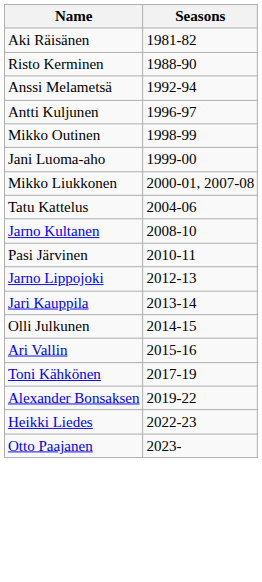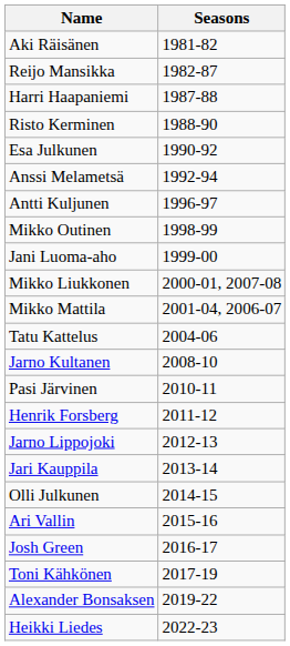+ row: Reijo Mansikka | 1982-87
+ row: Harri Haapaniemi | 1987-88
+ row: Esa Julkunen | 1990-92
+ row: Mikko Mattila | 2001-04, 2006-07
+ row: Henrik Forsberg | 2011-12
+ row: Josh Green | 2016-17
- row: Otto Paajanen | 2023-
